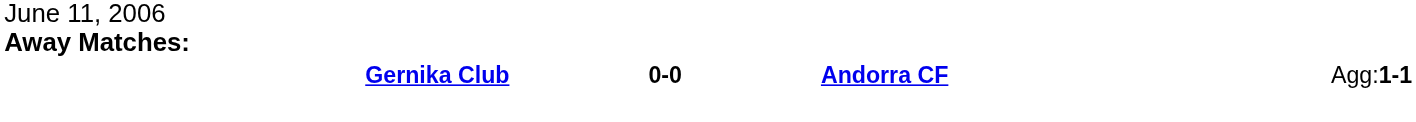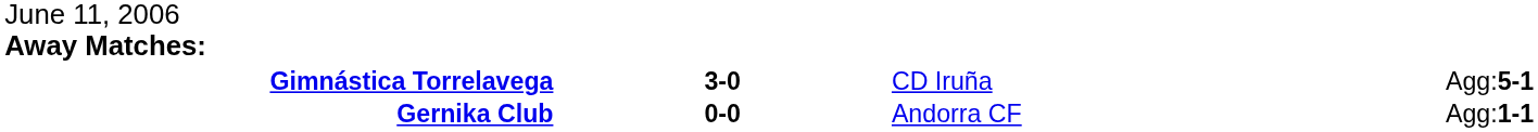+ row: Gimnástica Torrelavega | 3-0 | CD Iruña | Agg:5-1
Gernika Club | column 3: bold -> normal
